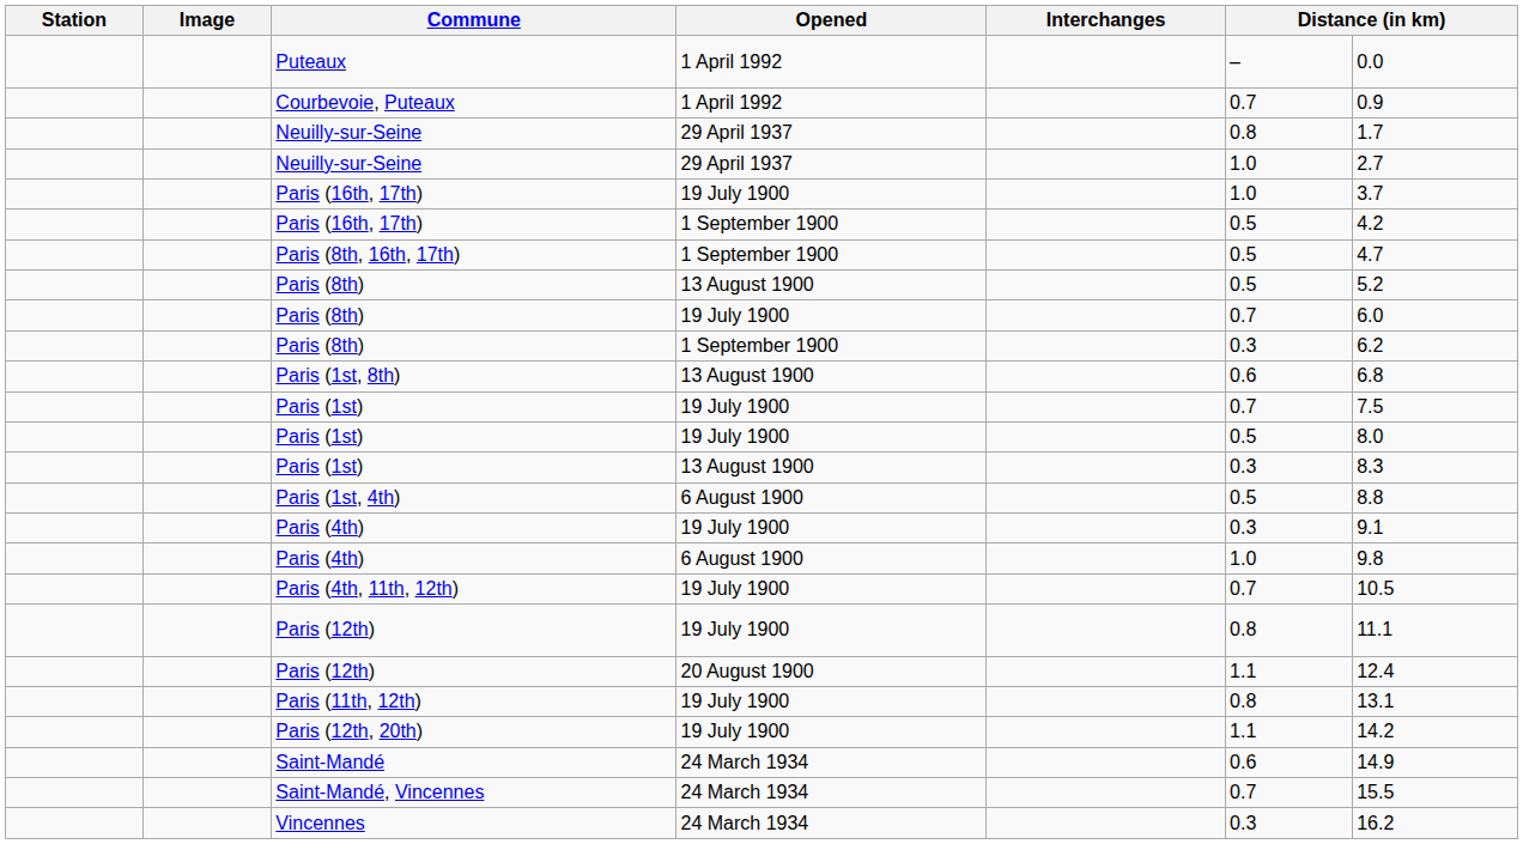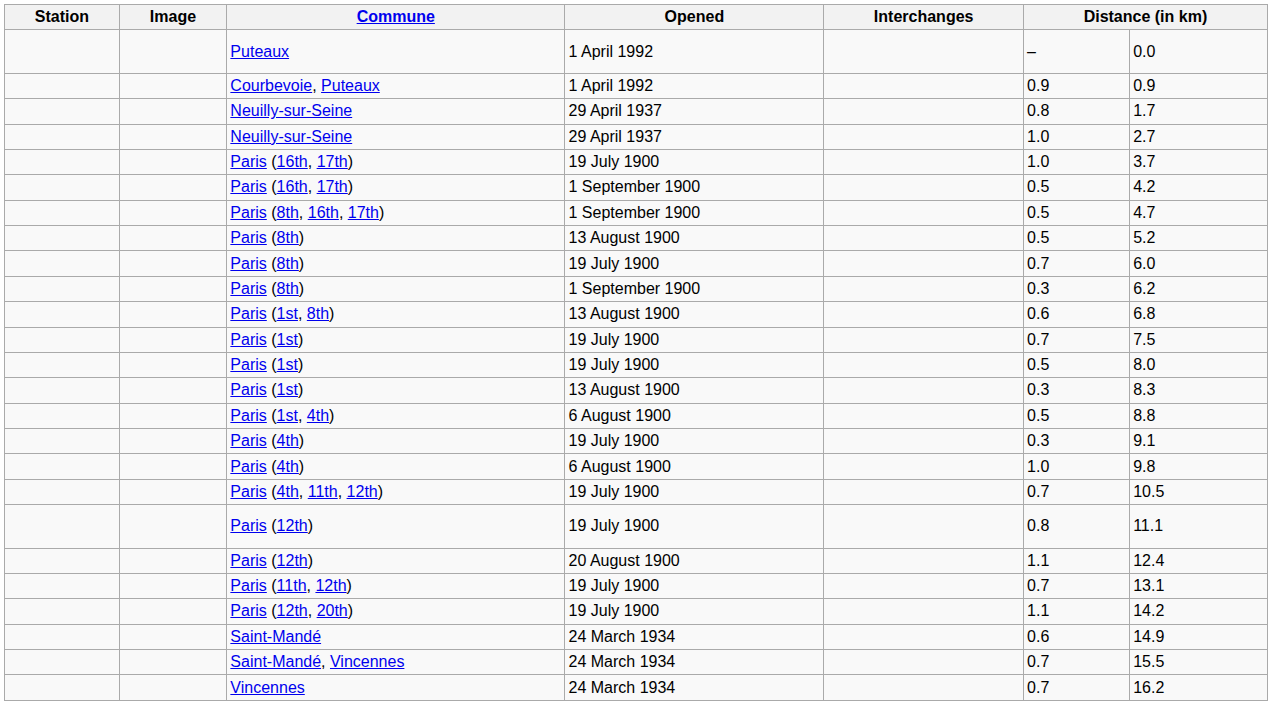Courbevoie, Puteaux | column 6: 0.7 -> 0.9
Paris (11th, 12th) | column 6: 0.8 -> 0.7
Vincennes | column 6: 0.3 -> 0.7
